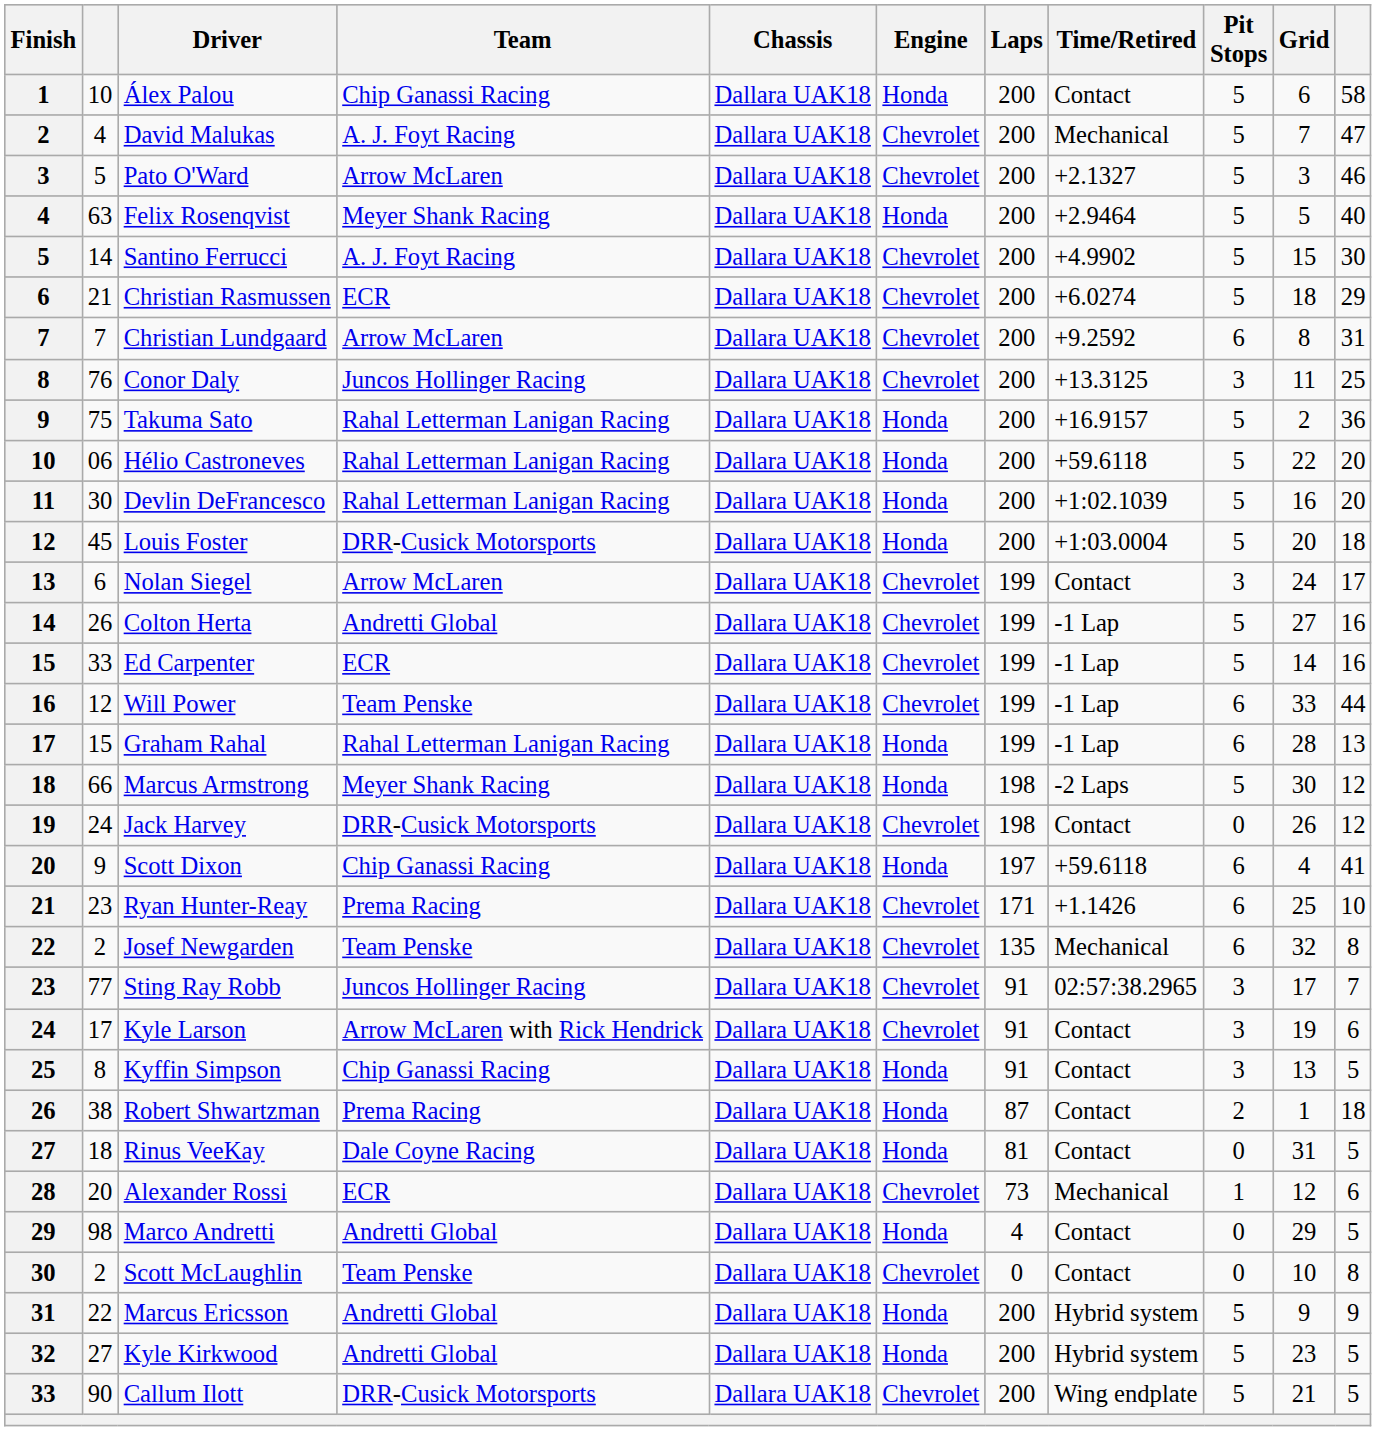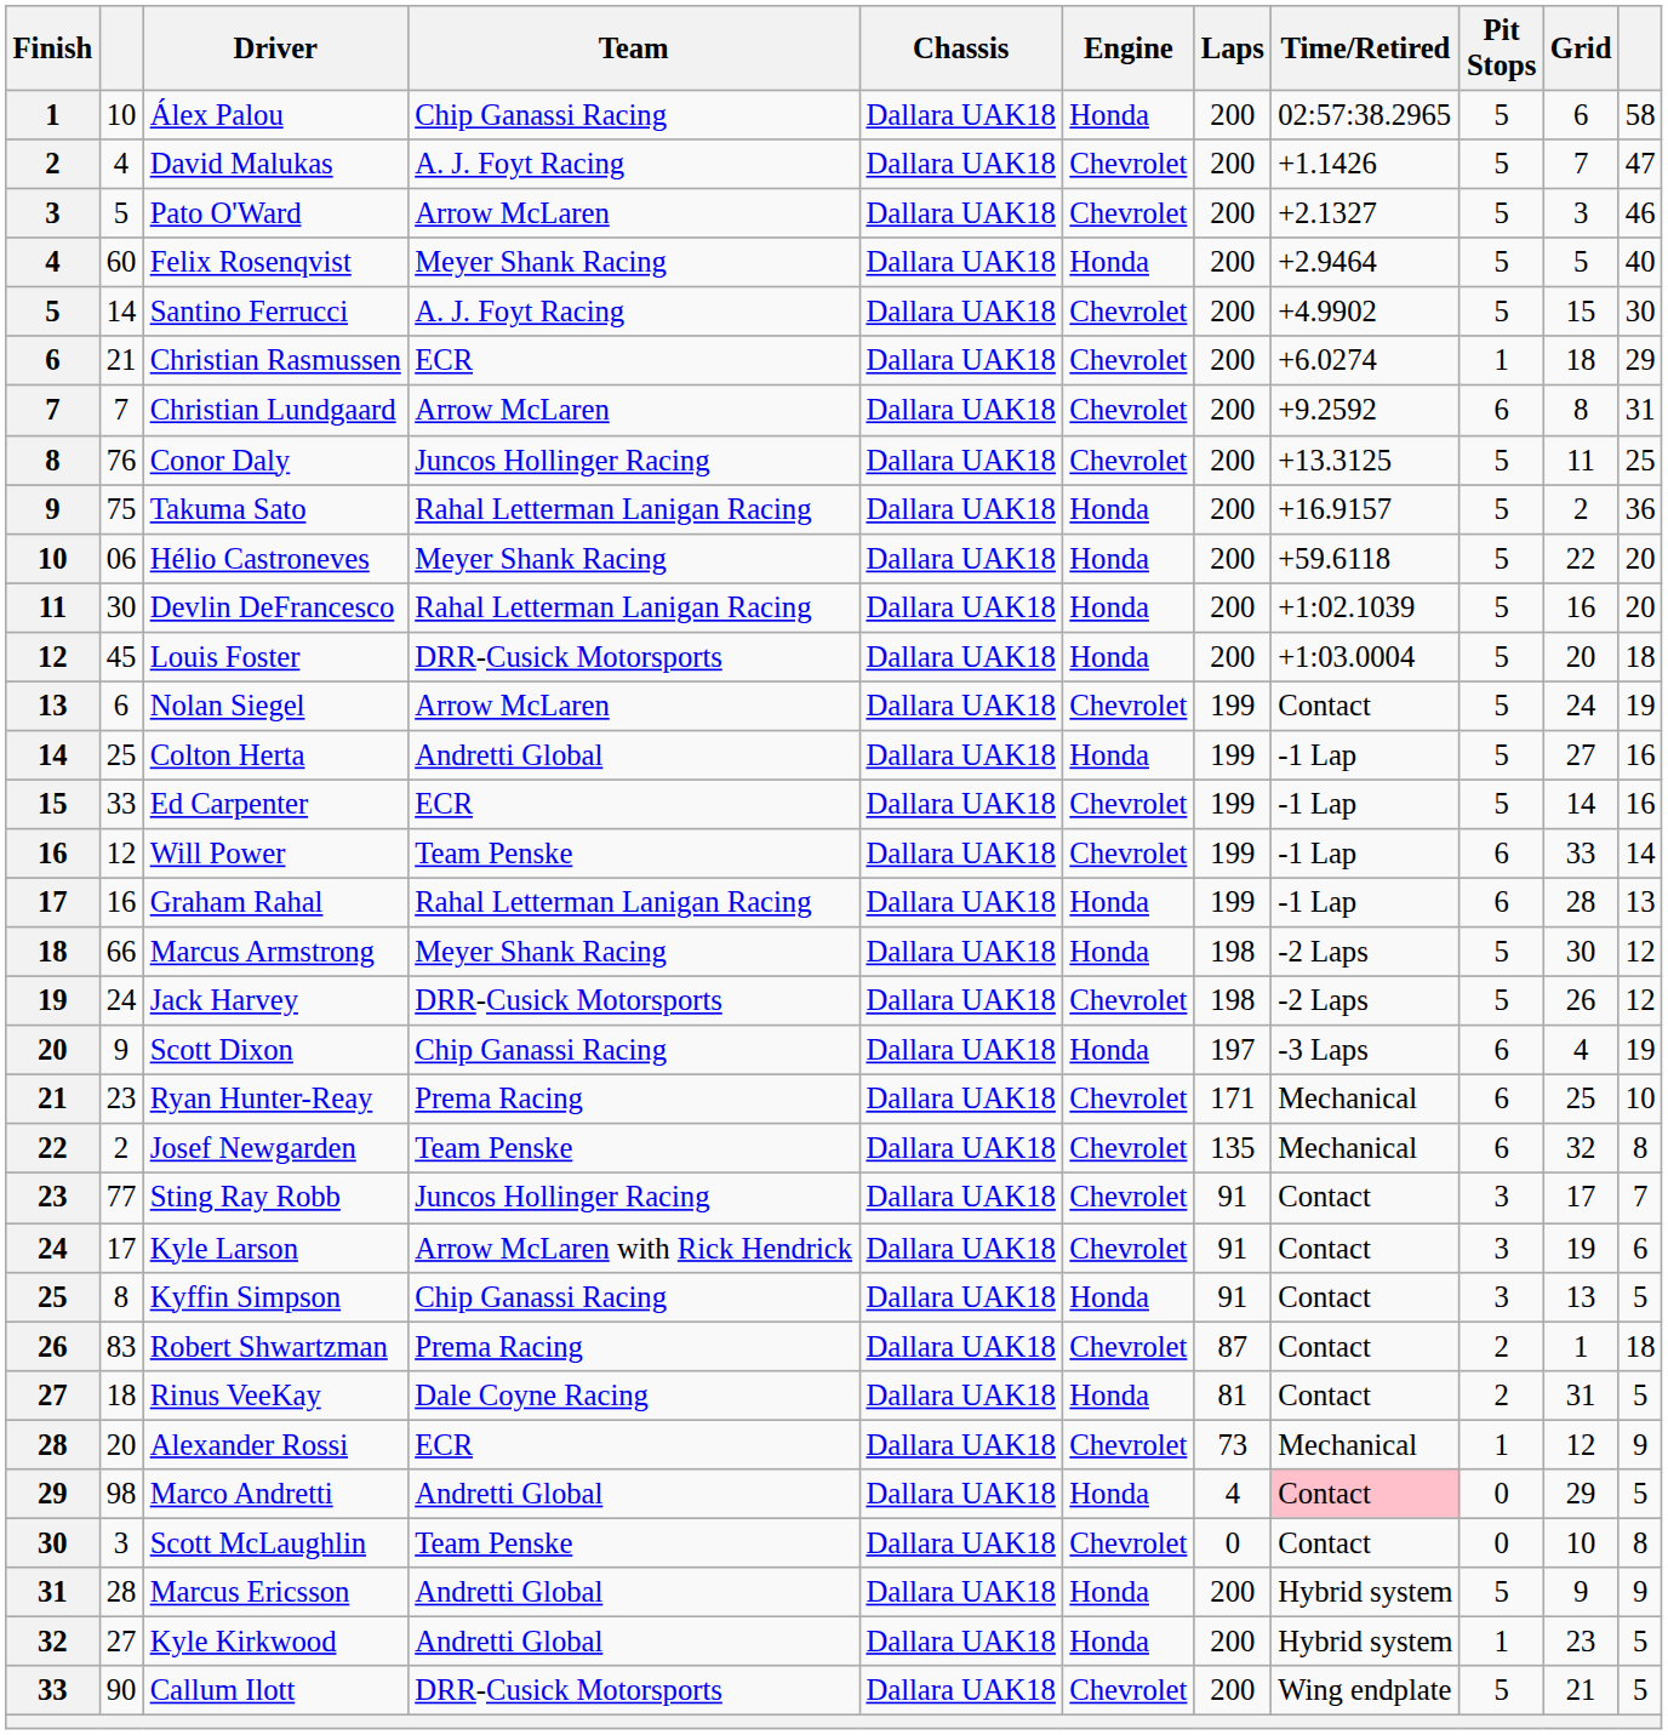Álex Palou | Time/Retired: Contact -> 02:57:38.2965
David Malukas | Time/Retired: Mechanical -> +1.1426
Felix Rosenqvist | column 2: 63 -> 60
Christian Rasmussen | Pit Stops: 5 -> 1
Conor Daly | Pit Stops: 3 -> 5
Hélio Castroneves | Team: Rahal Letterman Lanigan Racing -> Meyer Shank Racing
Nolan Siegel | Pit Stops: 3 -> 5
Nolan Siegel | column 11: 17 -> 19
Colton Herta | column 2: 26 -> 25
Colton Herta | Engine: Chevrolet -> Honda
Will Power | column 11: 44 -> 14
Graham Rahal | column 2: 15 -> 16
Jack Harvey | Time/Retired: Contact -> -2 Laps
Jack Harvey | Pit Stops: 0 -> 5
Scott Dixon | Time/Retired: +59.6118 -> -3 Laps
Scott Dixon | column 11: 41 -> 19
Ryan Hunter-Reay | Time/Retired: +1.1426 -> Mechanical
Sting Ray Robb | Time/Retired: 02:57:38.2965 -> Contact
Robert Shwartzman | column 2: 38 -> 83
Robert Shwartzman | Engine: Honda -> Chevrolet
Rinus VeeKay | Pit Stops: 0 -> 2
Alexander Rossi | column 11: 6 -> 9
Marco Andretti | Time/Retired: no background -> pink background
Scott McLaughlin | column 2: 2 -> 3
Marcus Ericsson | column 2: 22 -> 28
Kyle Kirkwood | Pit Stops: 5 -> 1
